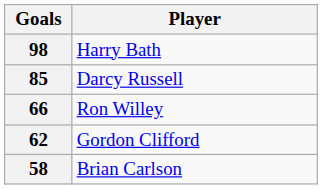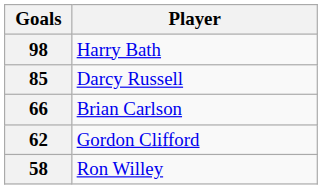66 | Player: Ron Willey -> Brian Carlson
58 | Player: Brian Carlson -> Ron Willey
